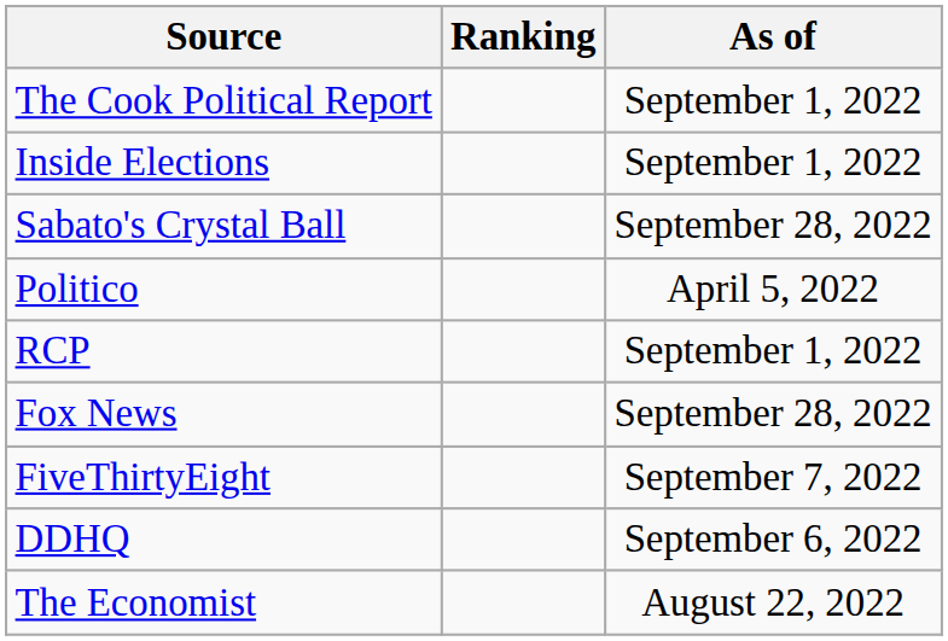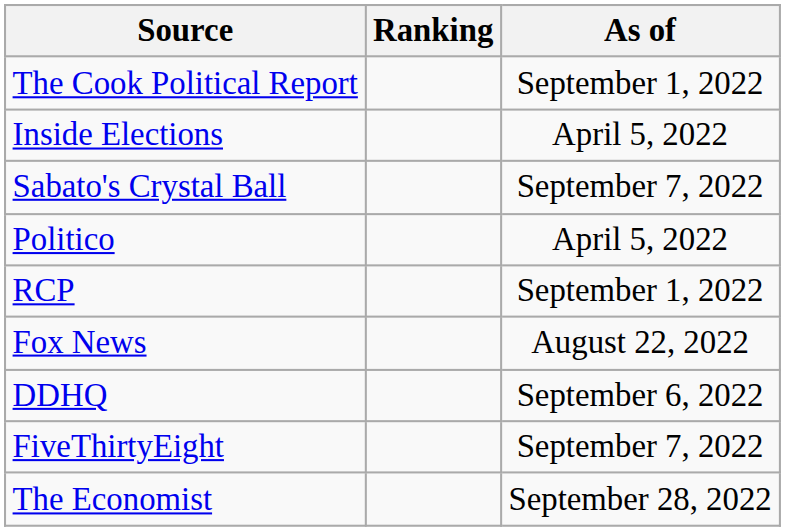Inside Elections | As of: September 1, 2022 -> April 5, 2022
Sabato's Crystal Ball | As of: September 28, 2022 -> September 7, 2022
Fox News | As of: September 28, 2022 -> August 22, 2022
rows swapped: DDHQ <-> FiveThirtyEight
The Economist | As of: August 22, 2022 -> September 28, 2022
